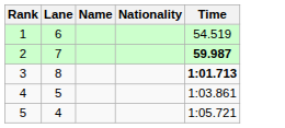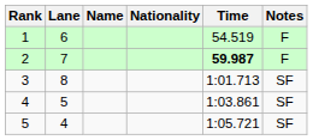+ column: Notes | F | F | SF | SF | SF
3 | Time: bold -> normal
